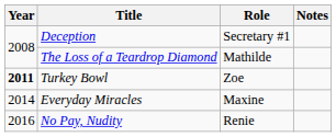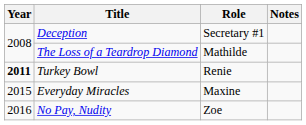Turkey Bowl | Role: Zoe -> Renie
Everyday Miracles | Year: 2014 -> 2015
No Pay, Nudity | Role: Renie -> Zoe
